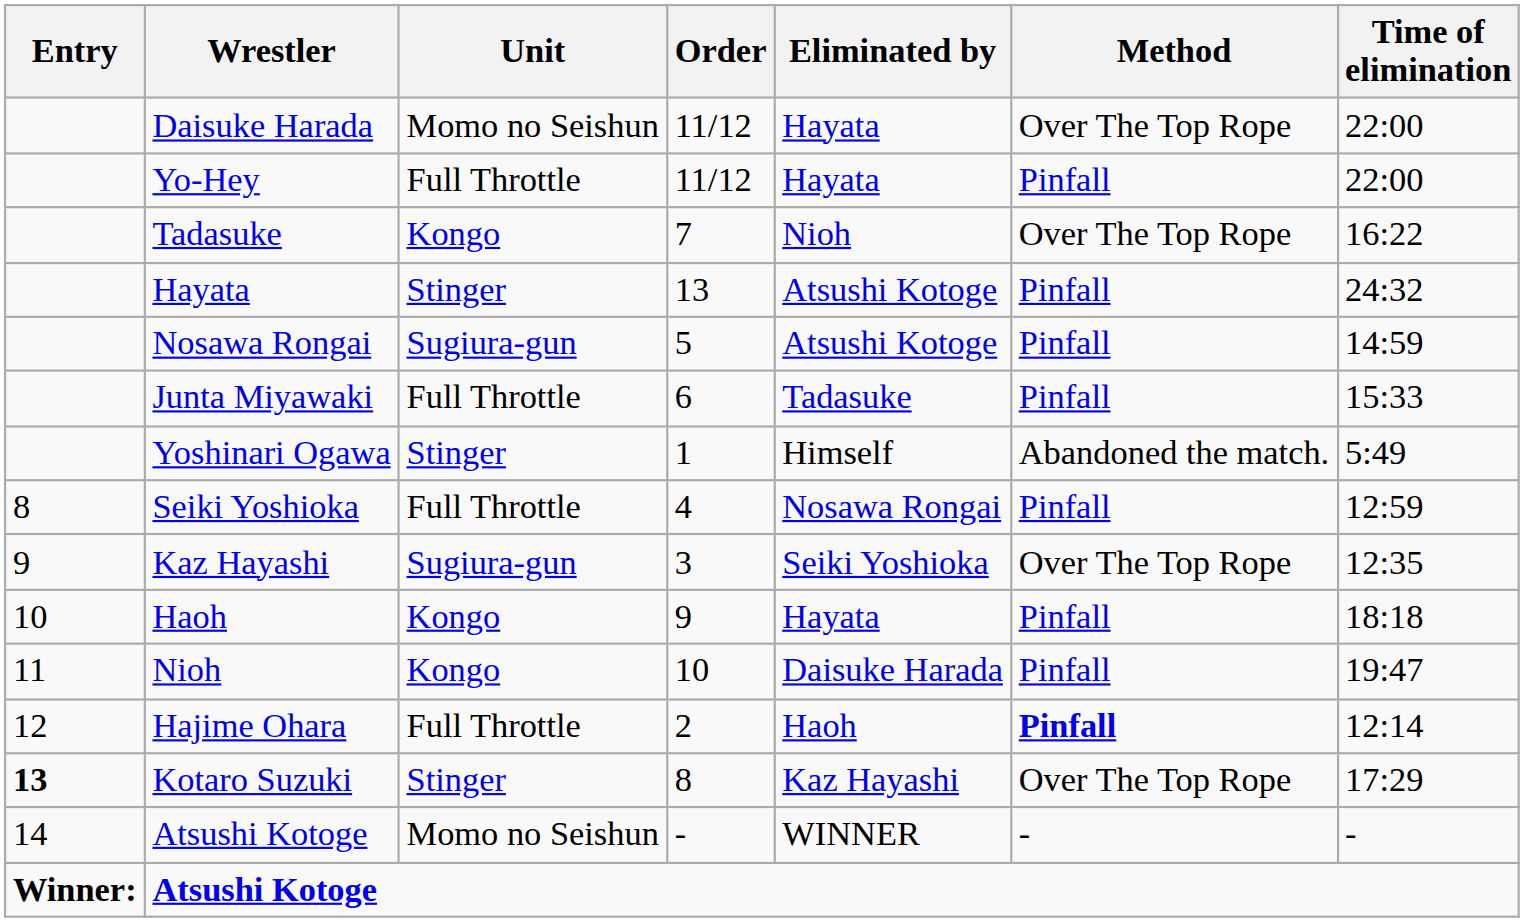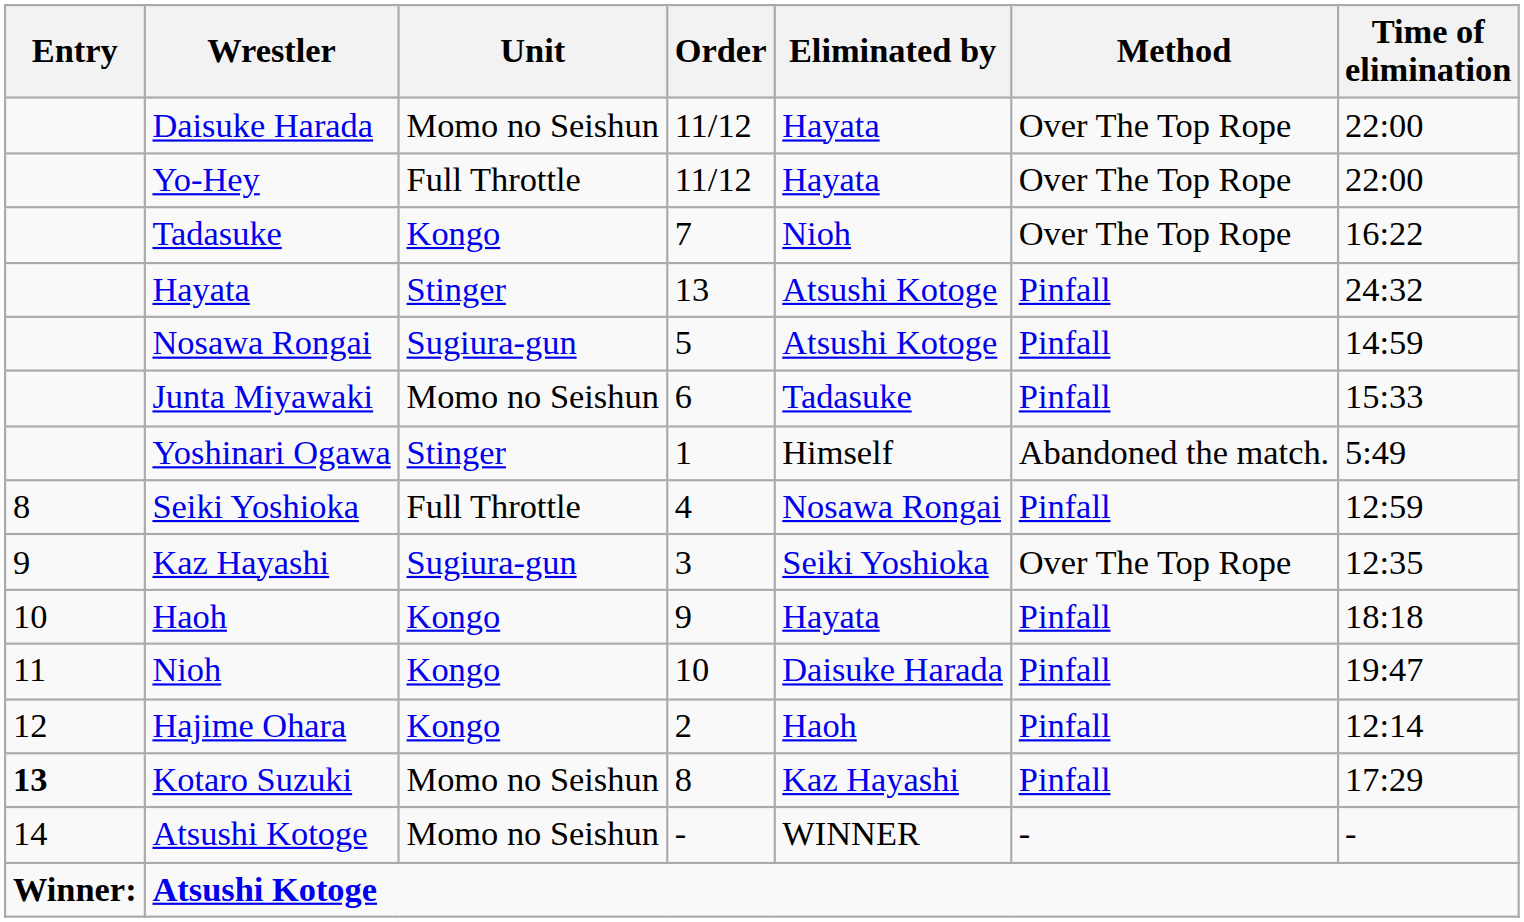Yo-Hey | Method: Pinfall -> Over The Top Rope
Junta Miyawaki | Unit: Full Throttle -> Momo no Seishun
Hajime Ohara | Unit: Full Throttle -> Kongo
Hajime Ohara | Method: bold -> normal
Kotaro Suzuki | Unit: Stinger -> Momo no Seishun
Kotaro Suzuki | Method: Over The Top Rope -> Pinfall
